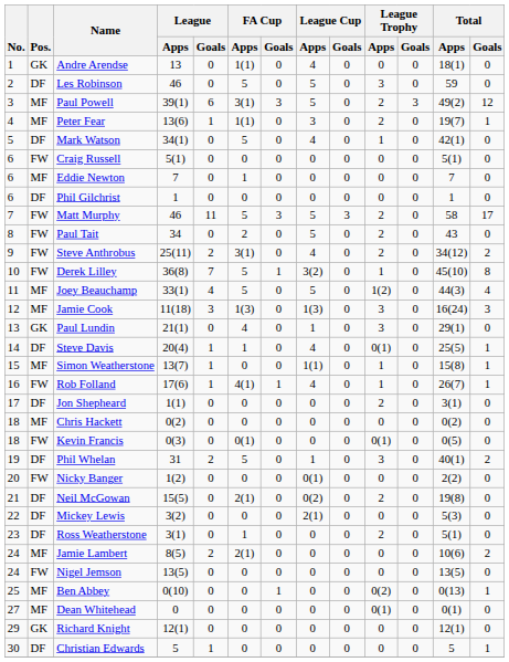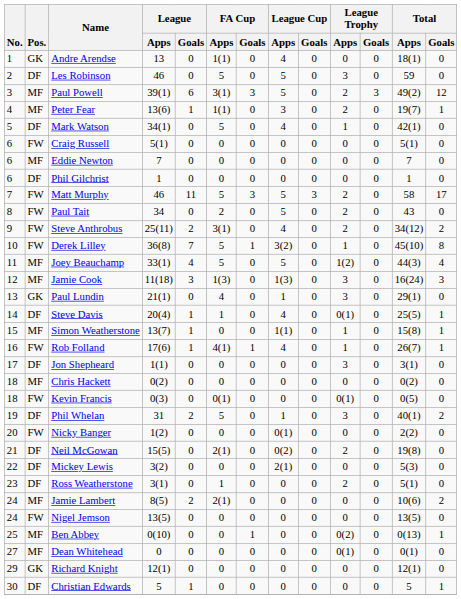Eddie Newton | FA Cup / Apps: 1 -> 0
Jon Shepheard | League Trophy / Apps: 2 -> 3
